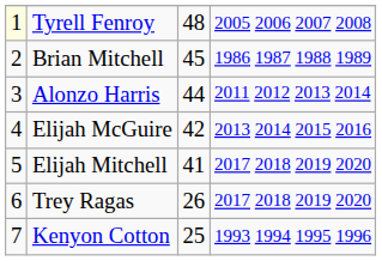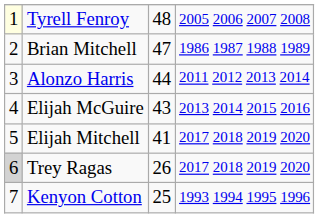Brian Mitchell | column 3: 45 -> 47
Elijah McGuire | column 3: 42 -> 43
Trey Ragas | column 1: no background -> lightgrey background
